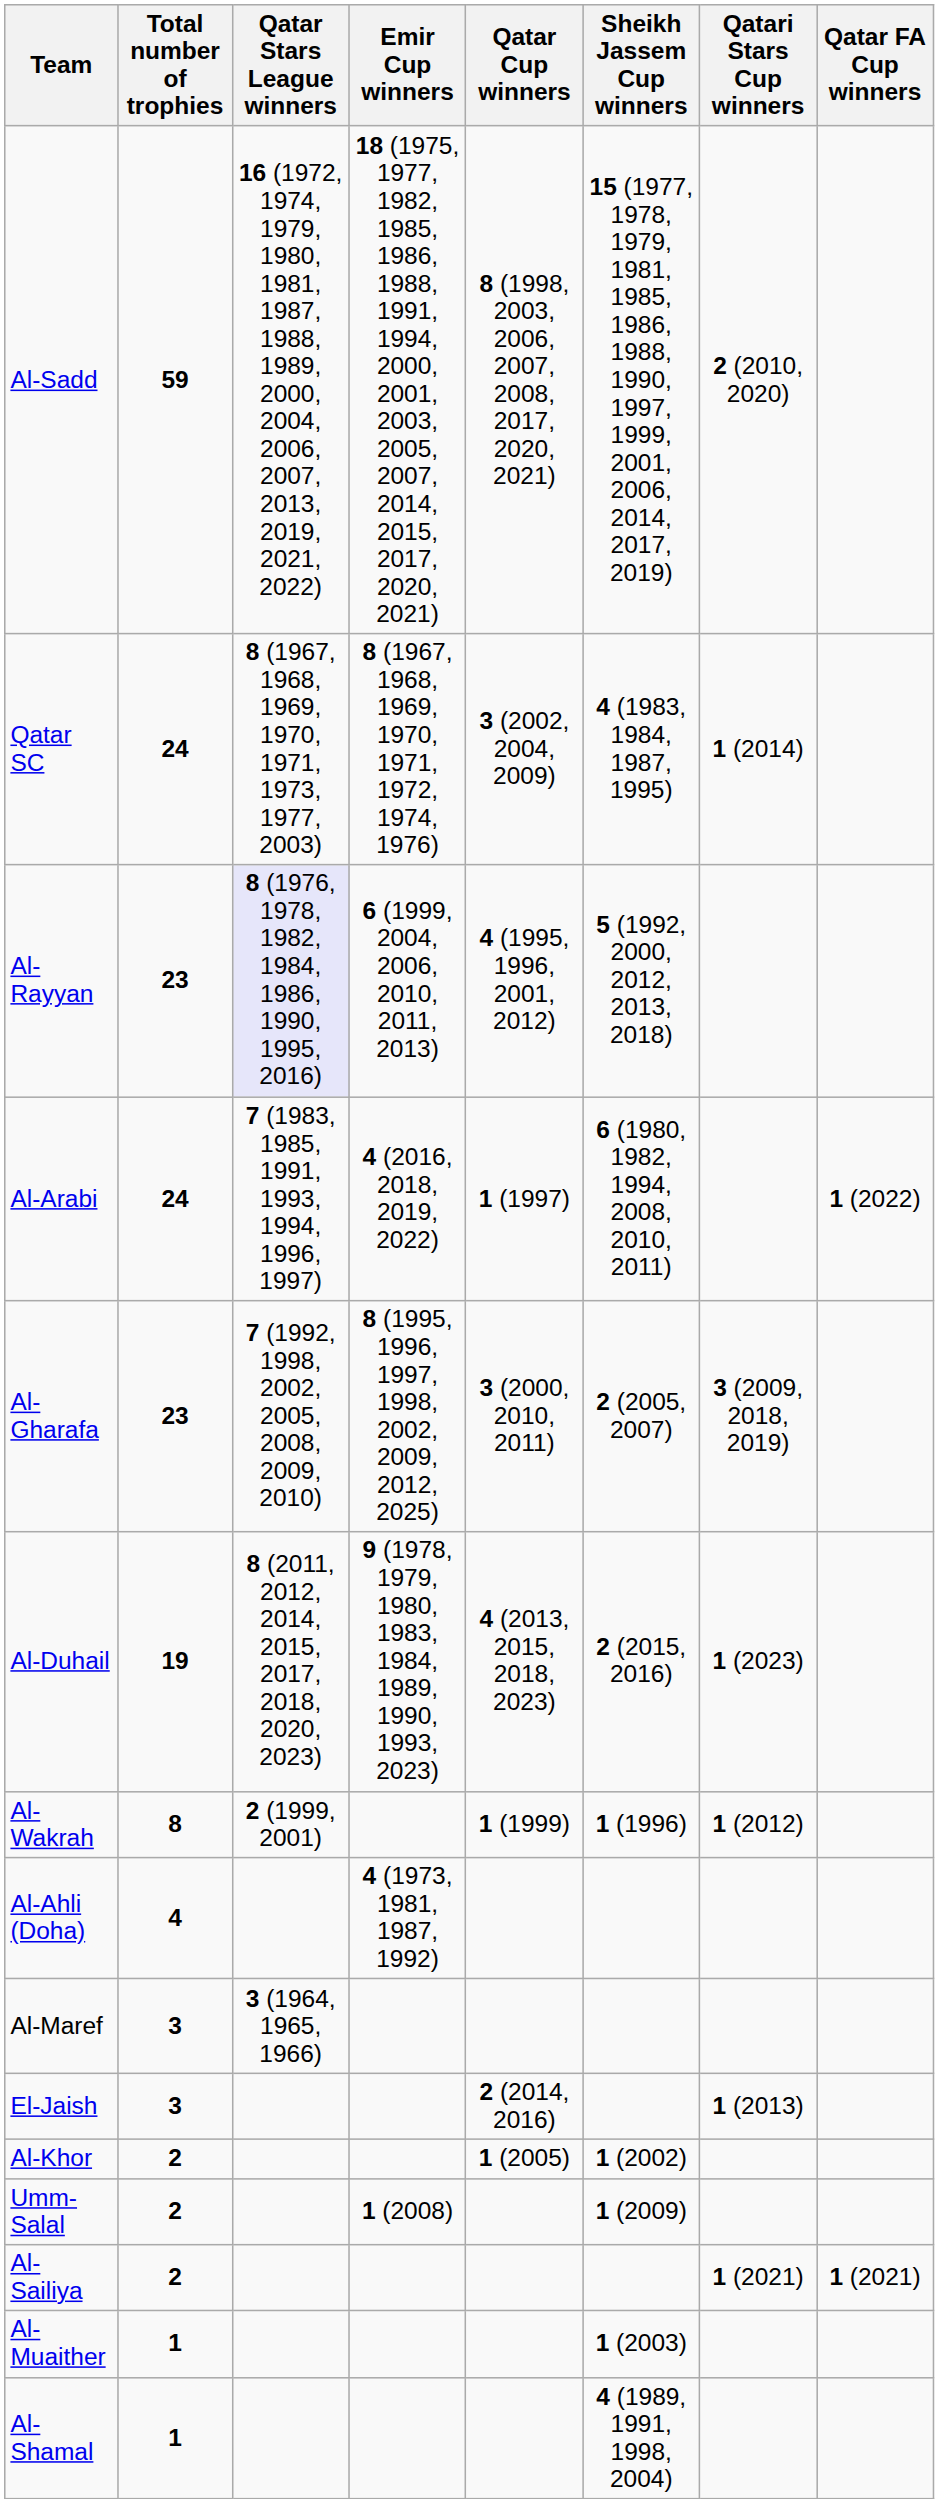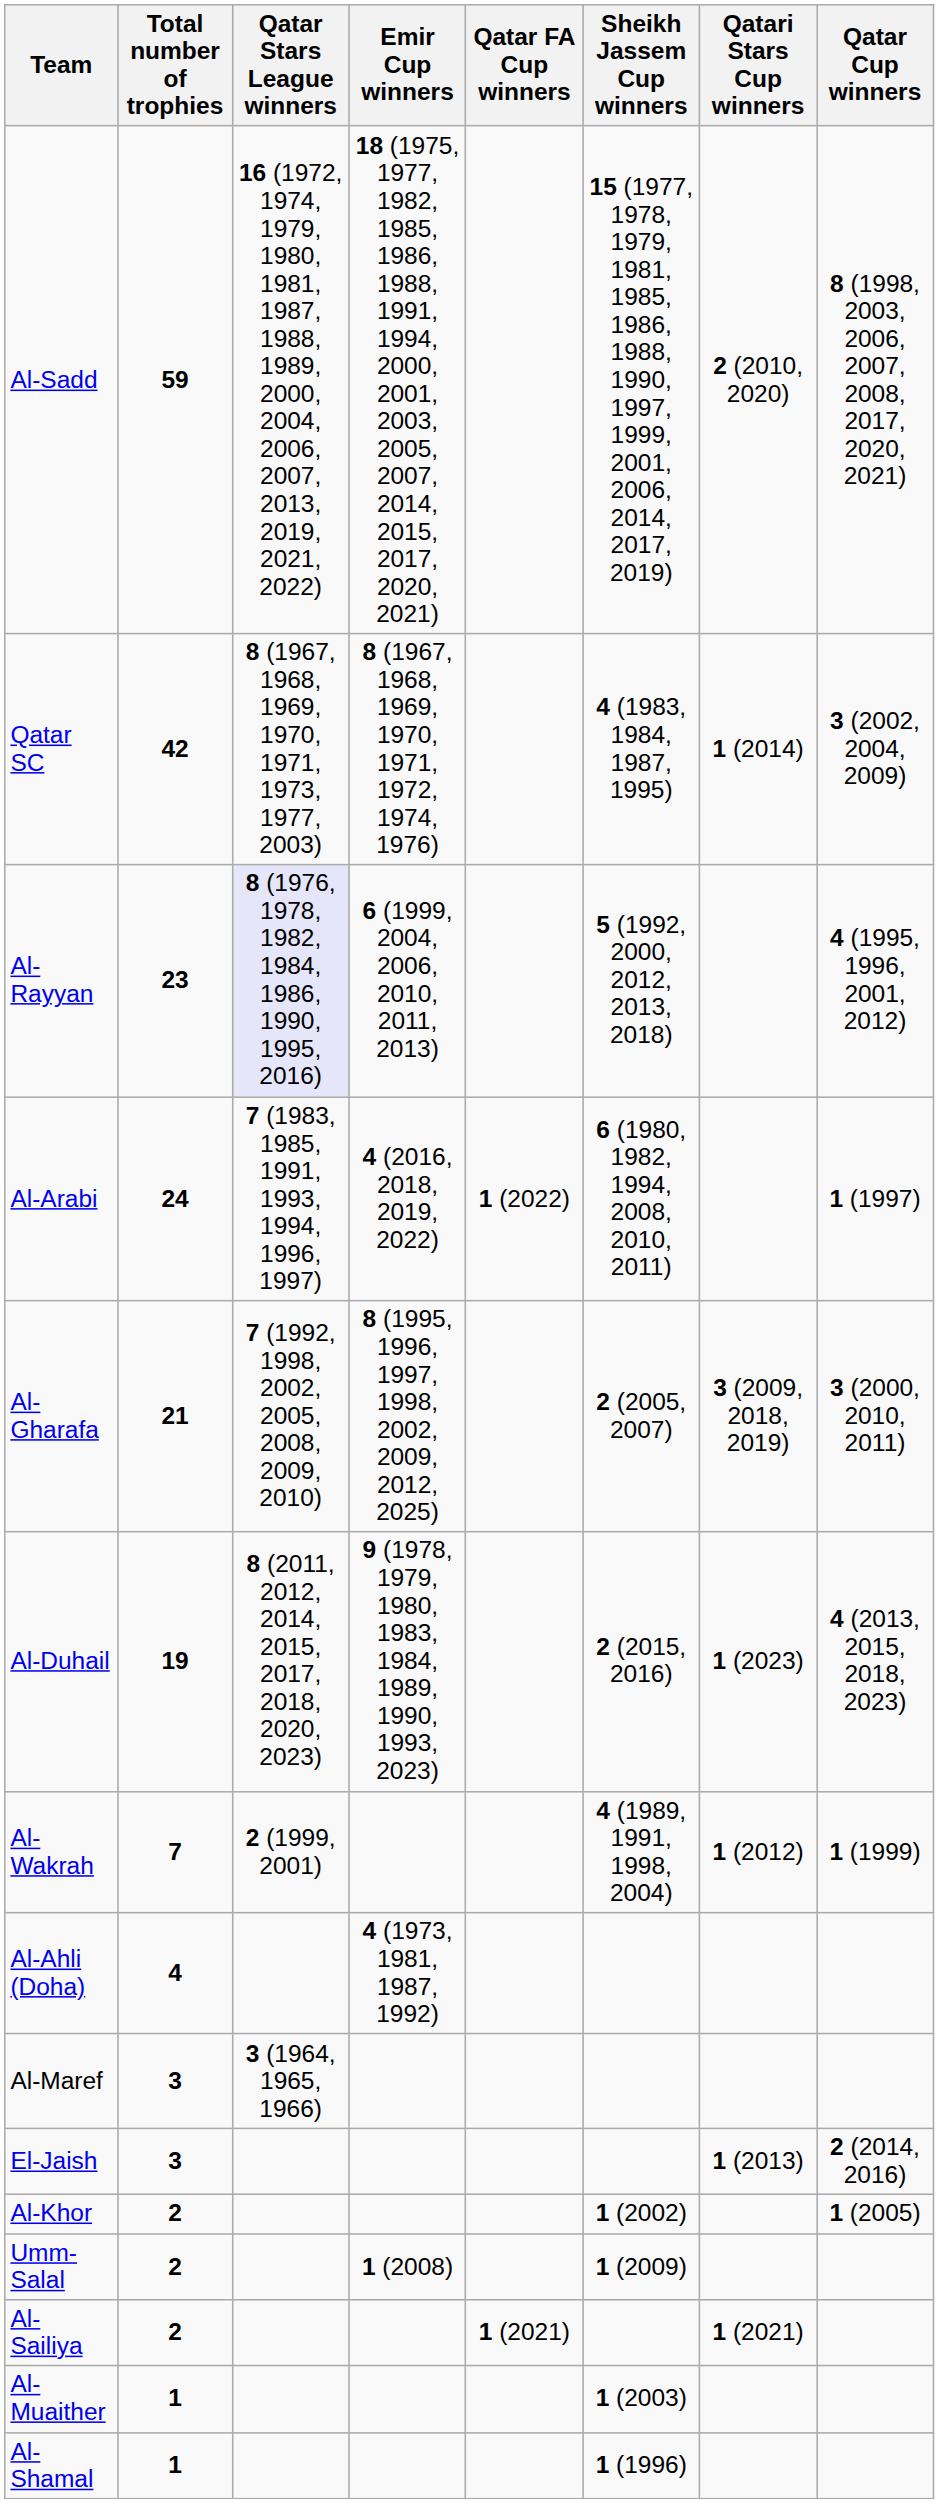columns swapped: Qatar Cup winners <-> Qatar FA Cup winners
Qatar SC | Total number of trophies: 24 -> 42
Al-Gharafa | Total number of trophies: 23 -> 21
Al-Wakrah | Total number of trophies: 8 -> 7
Al-Wakrah | Sheikh Jassem Cup winners: 1 (1996) -> 4 (1989, 1991, 1998, 2004)
Al-Shamal | Sheikh Jassem Cup winners: 4 (1989, 1991, 1998, 2004) -> 1 (1996)
